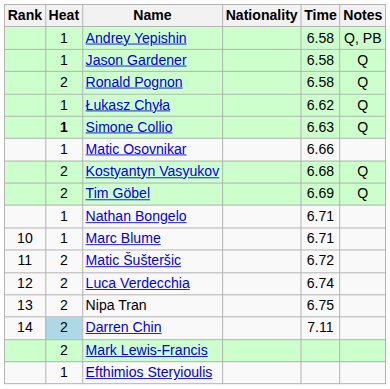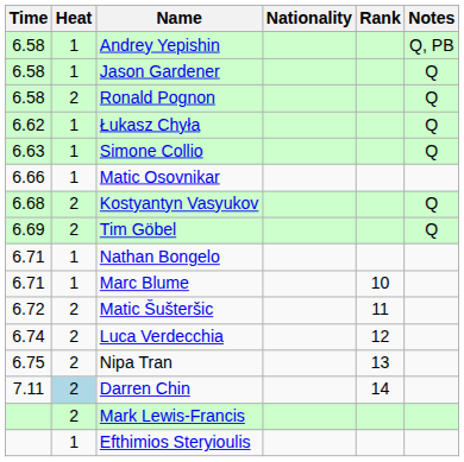columns swapped: Rank <-> Time
Simone Collio | Heat: bold -> normal
